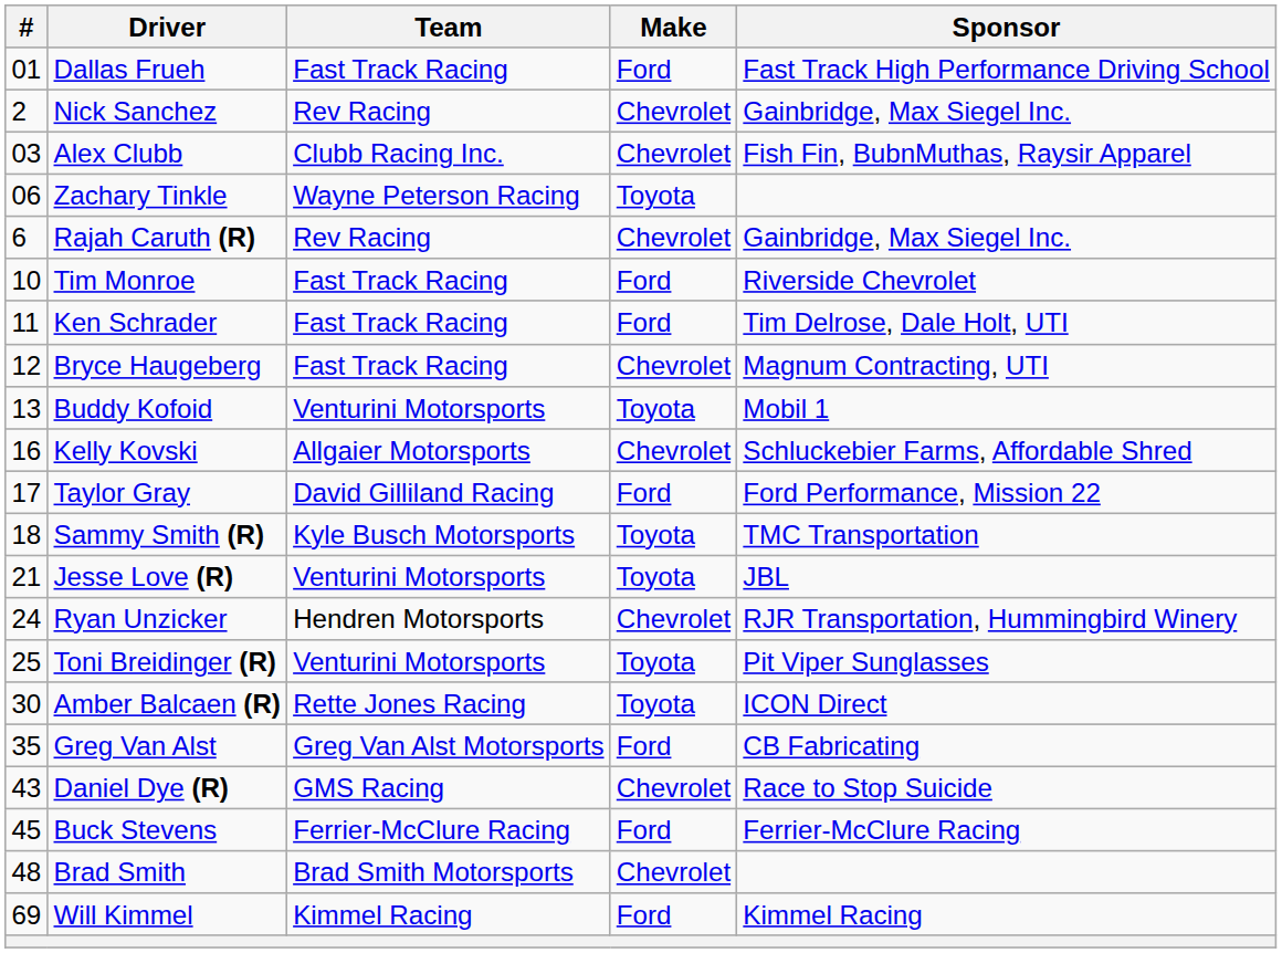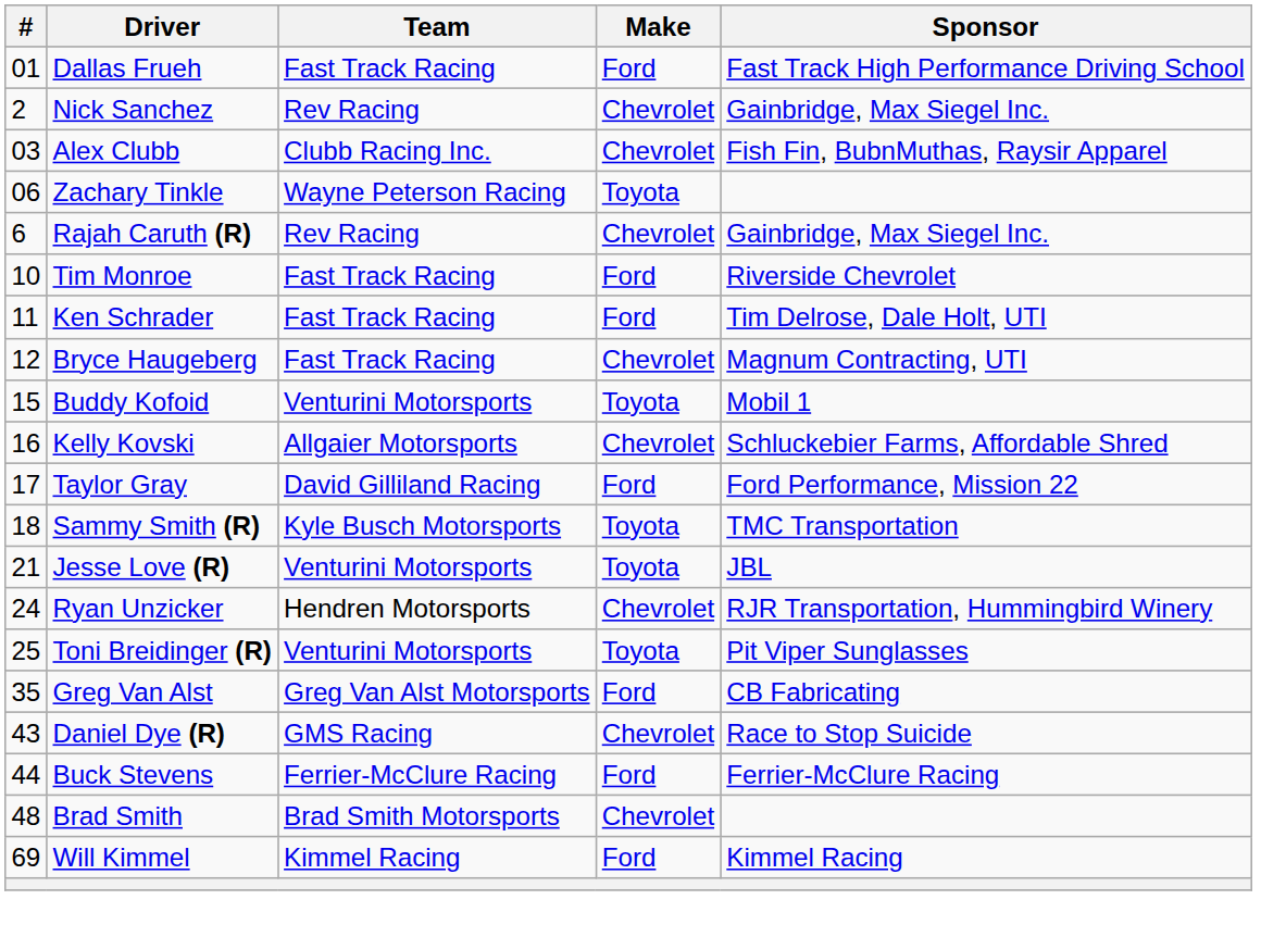Buddy Kofoid | #: 13 -> 15
- row: 30 | Amber Balcaen (R) | Rette Jones Racing | Toyota | ICON Direct
Buck Stevens | #: 45 -> 44
